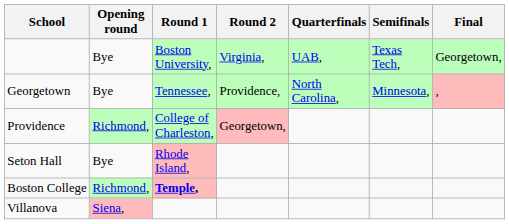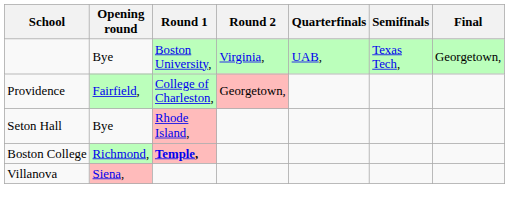- row: Georgetown | Bye | Tennessee, | Providence, | North Carolina, | Minnesota, | ,
Providence | Opening round: Richmond, -> Fairfield,
